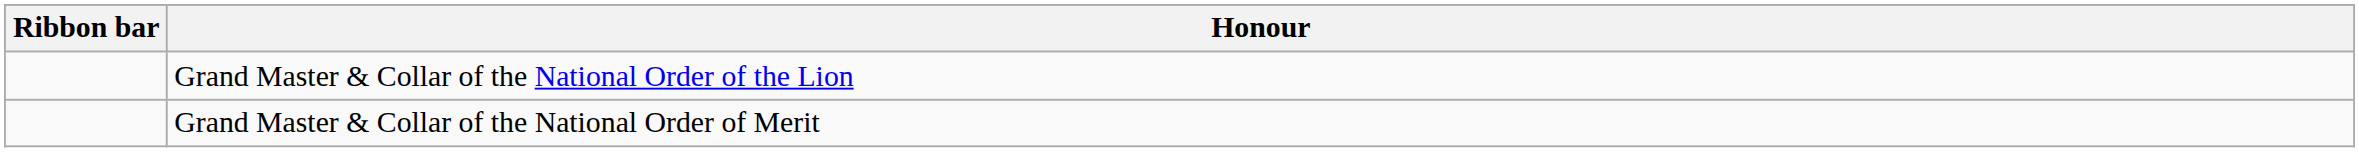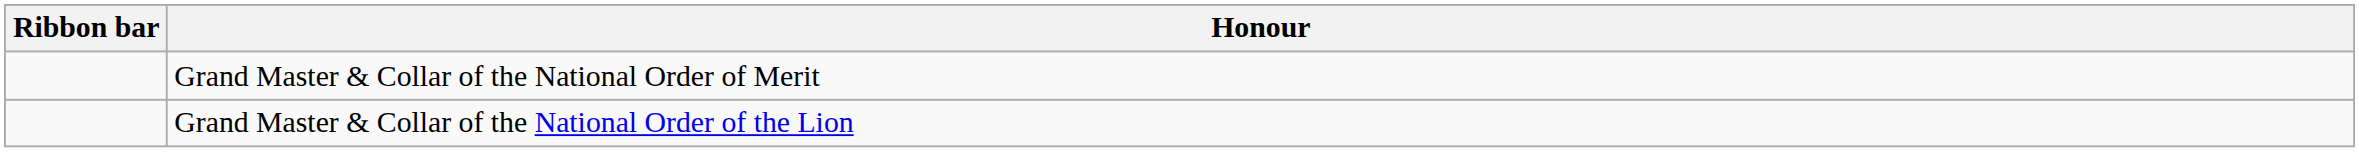rows swapped: Grand Master & Collar of the National Order of the Lion <-> Grand Master & Collar of the National Order of Merit
